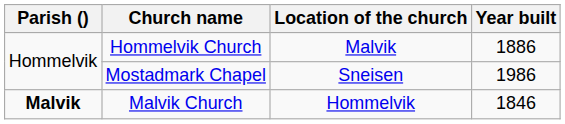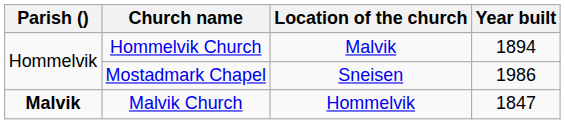Hommelvik Church | Year built: 1886 -> 1894
Malvik Church | Year built: 1846 -> 1847
